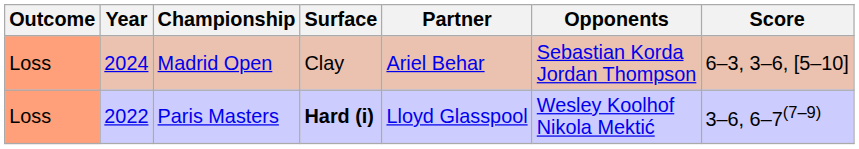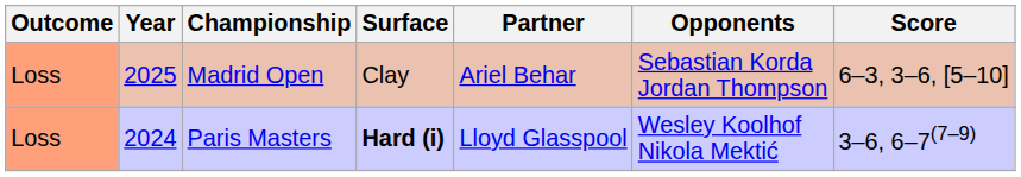Madrid Open | Year: 2024 -> 2025
Paris Masters | Year: 2022 -> 2024
